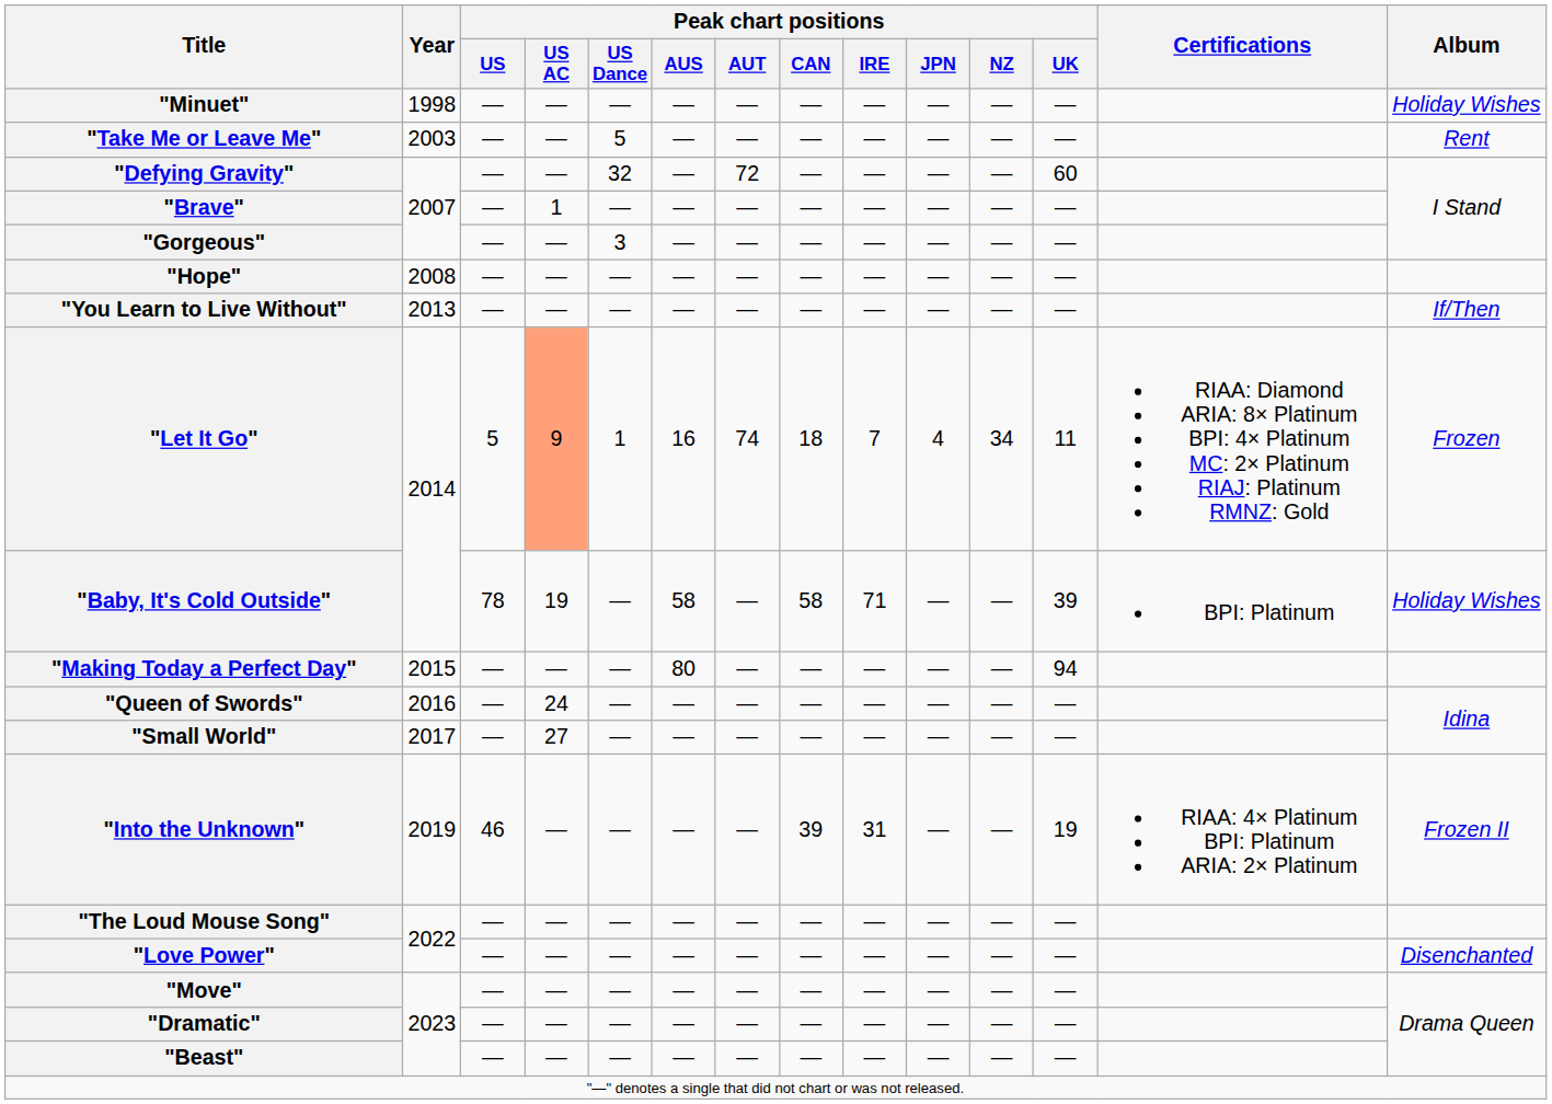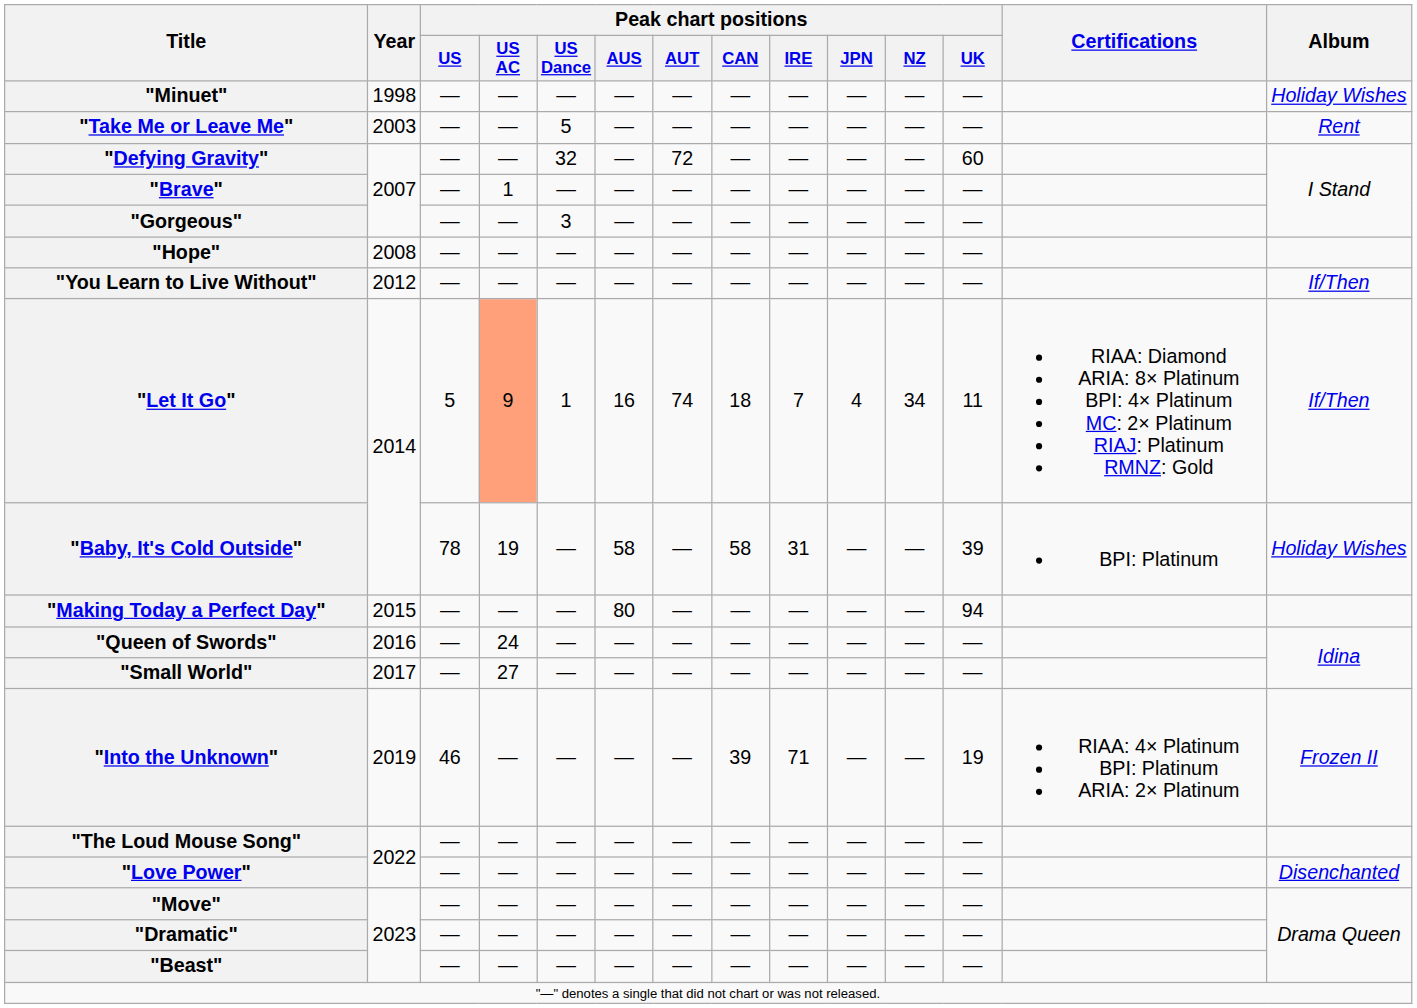"You Learn to Live Without" | Year: 2013 -> 2012
"Let It Go" | Album: Frozen -> If/Then
"Baby, It's Cold Outside" | Peak chart positions / IRE: 71 -> 31
"Into the Unknown" | Peak chart positions / IRE: 31 -> 71
